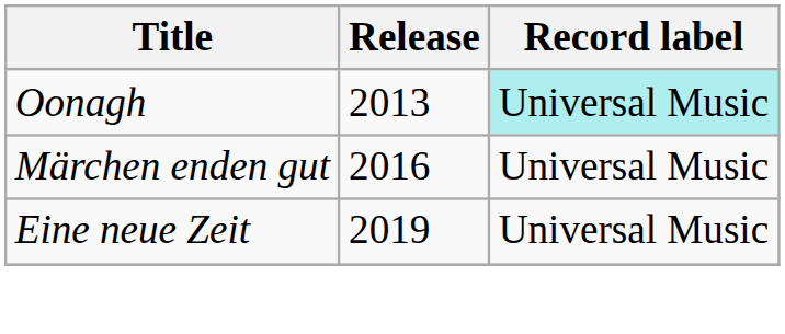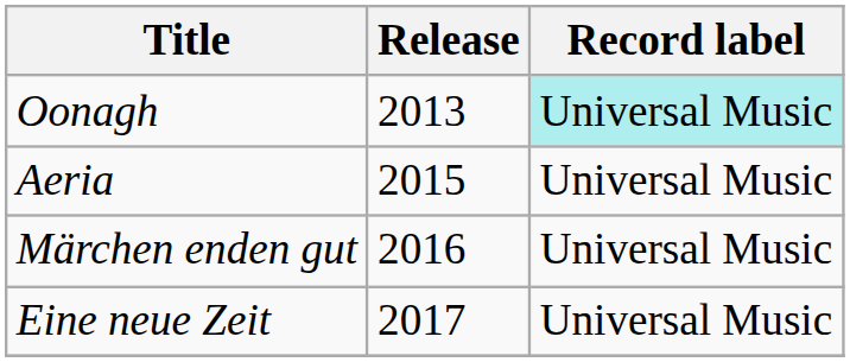+ row: Aeria | 2015 | Universal Music
Eine neue Zeit | Release: 2019 -> 2017
